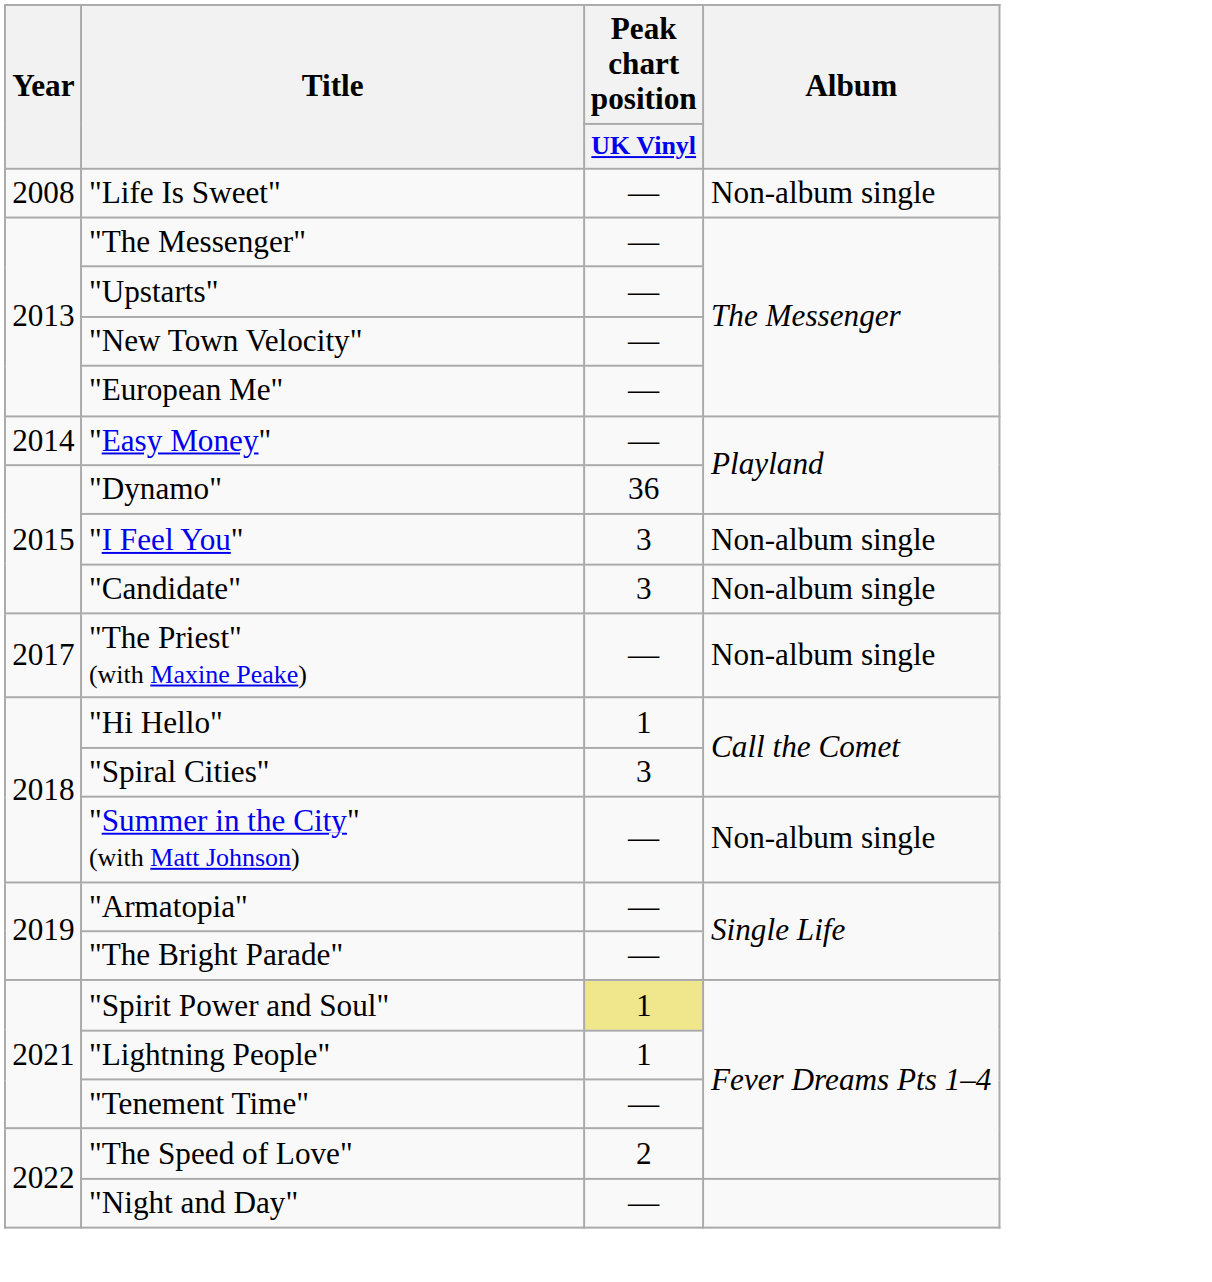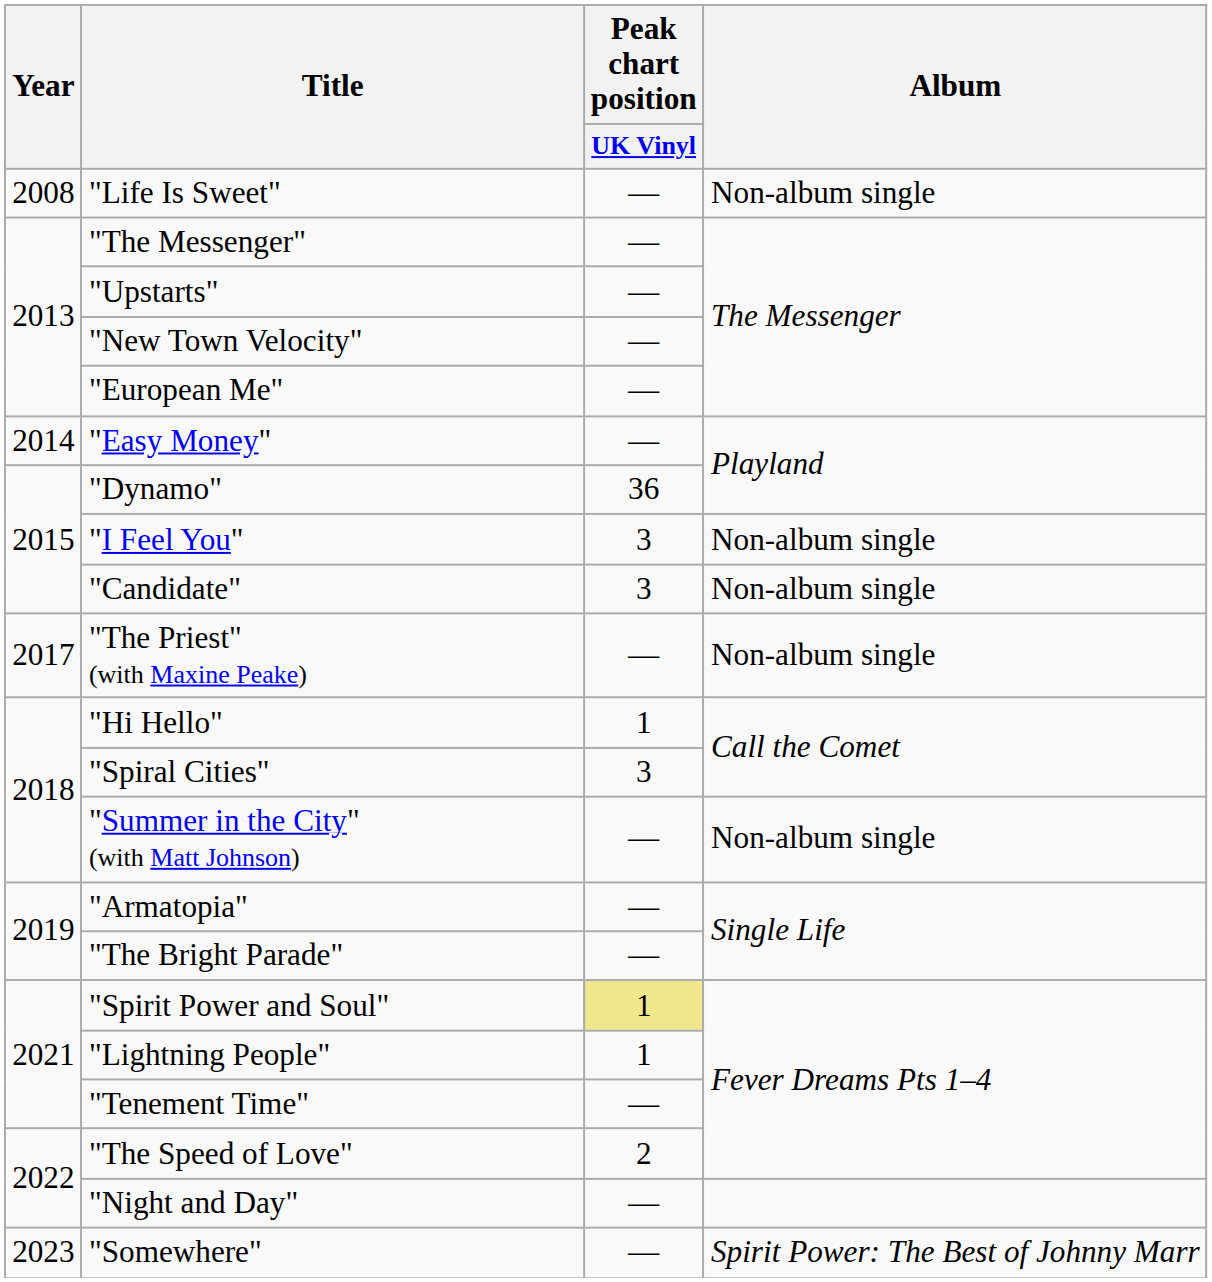+ row: 2023 | "Somewhere" | — | Spirit Power: The Best of Johnny Marr
